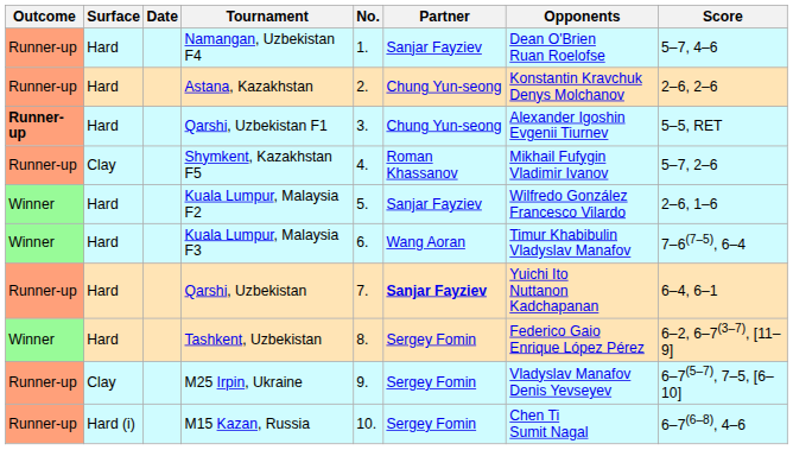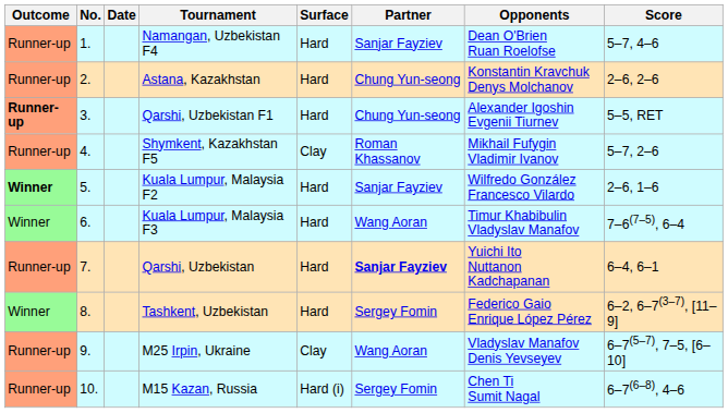columns swapped: No. <-> Surface
Kuala Lumpur, Malaysia F2 | Outcome: normal -> bold
M25 Irpin, Ukraine | Partner: Sergey Fomin -> Wang Aoran
